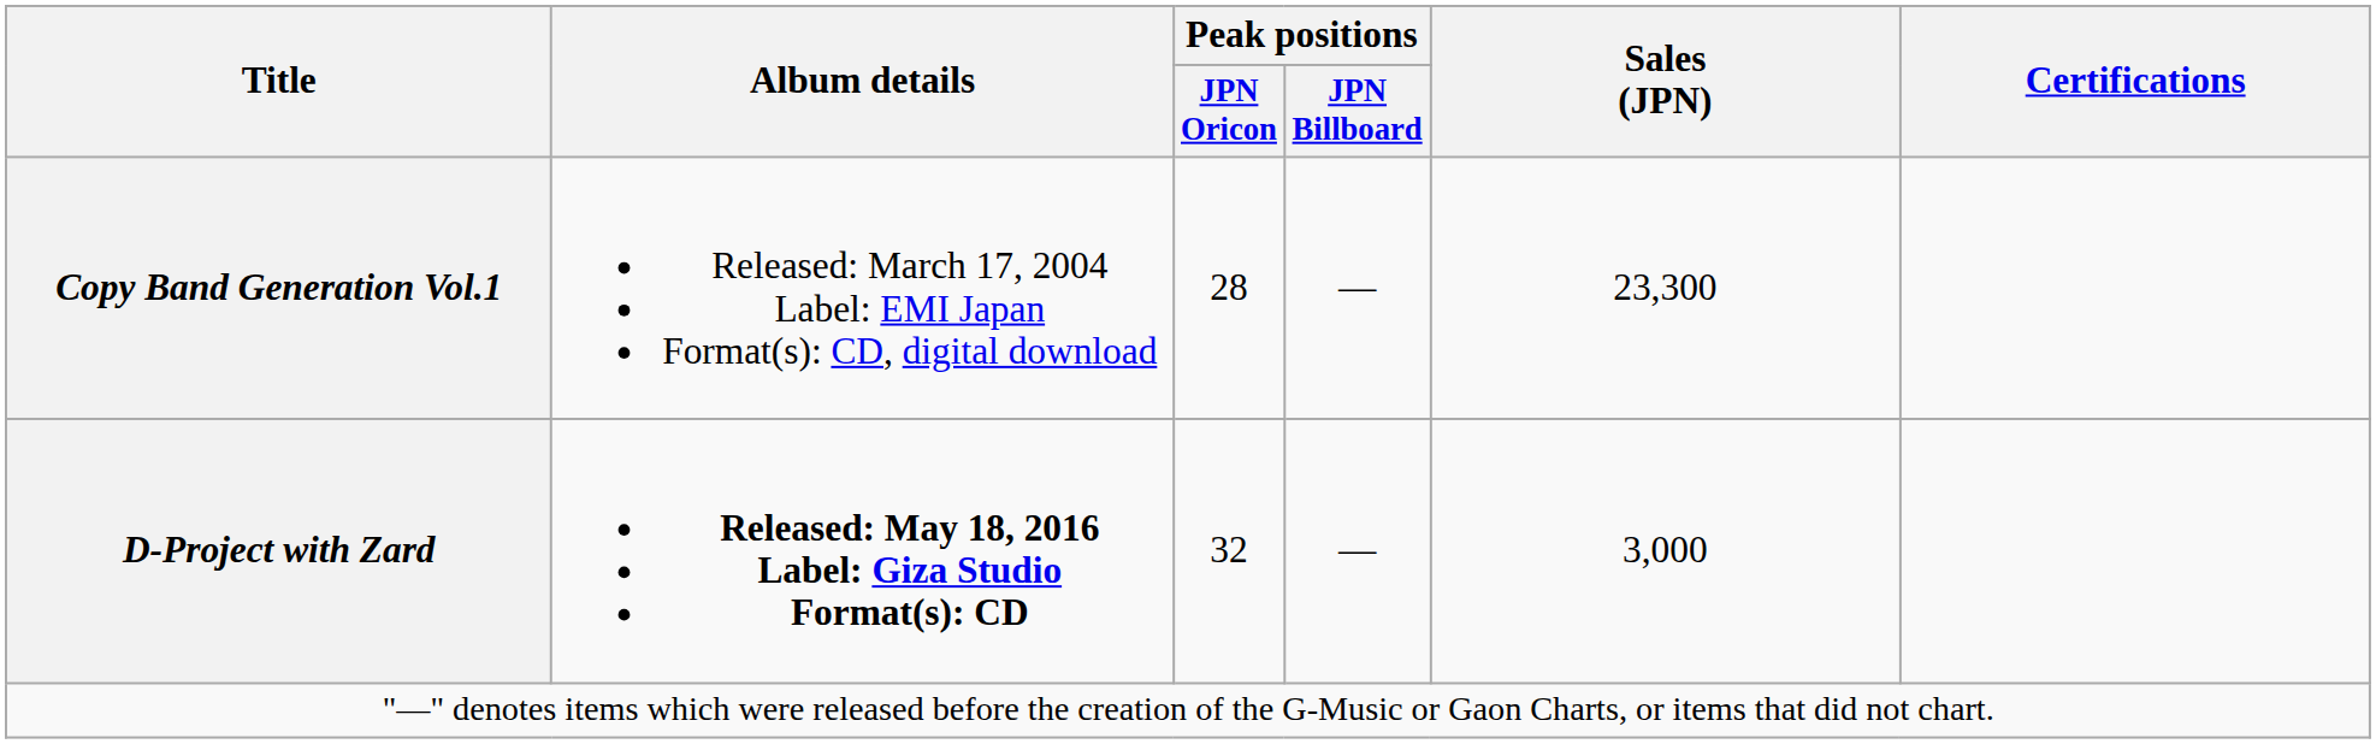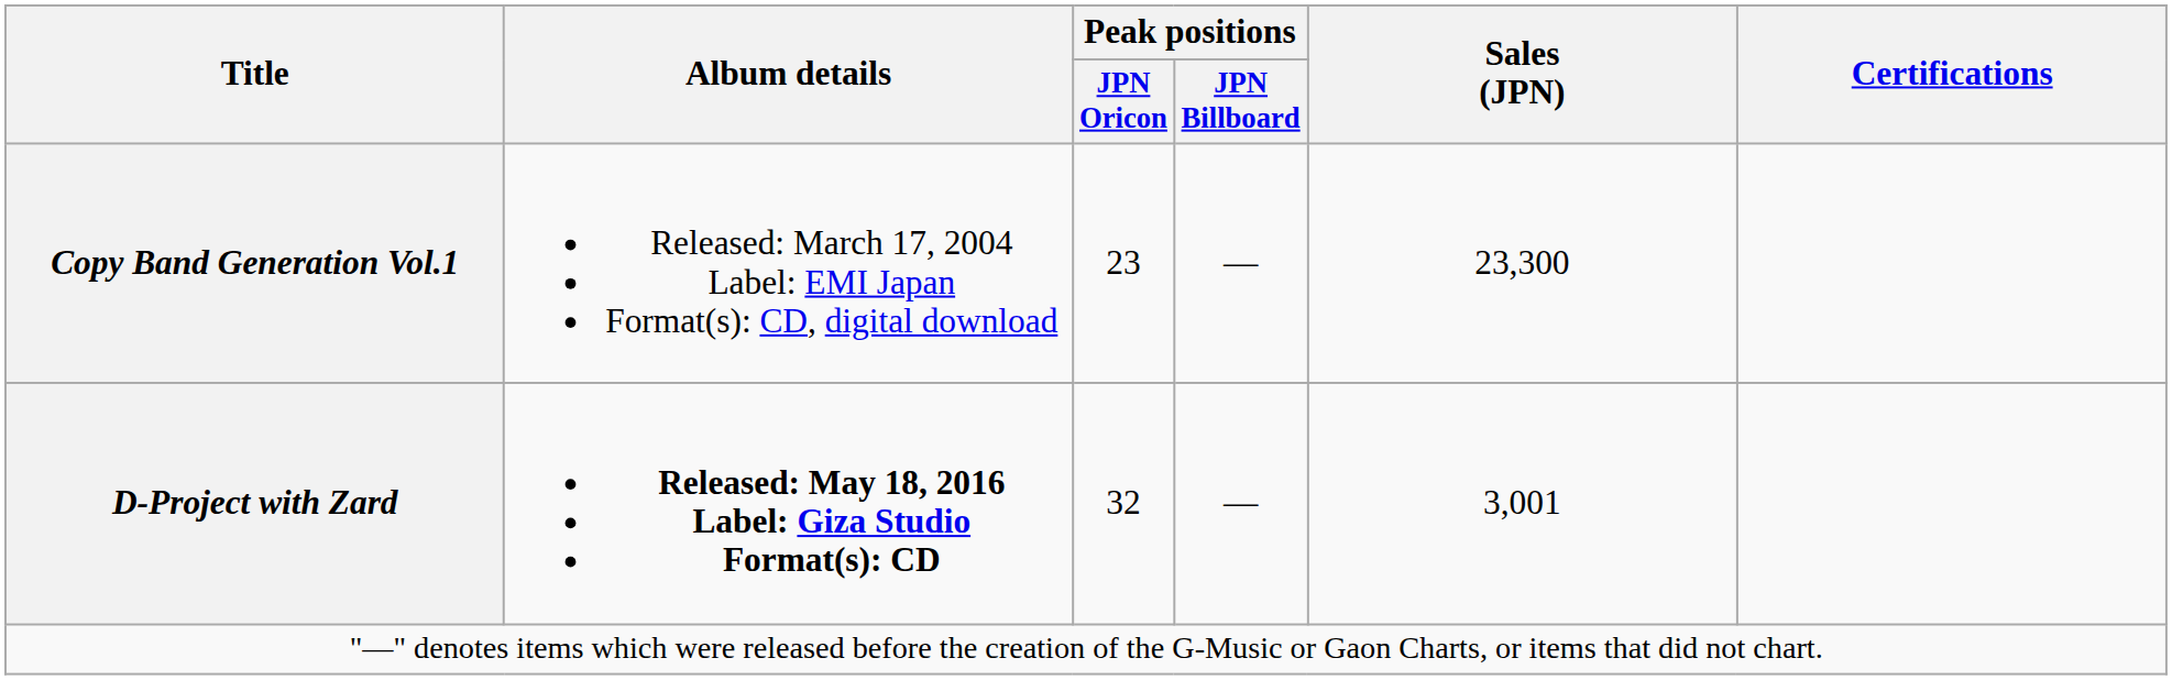Copy Band Generation Vol.1 | Peak positions / JPN Oricon: 28 -> 23
D-Project with Zard | Sales (JPN): 3,000 -> 3,001
